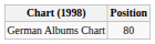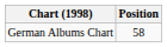German Albums Chart | Position: 80 -> 58
